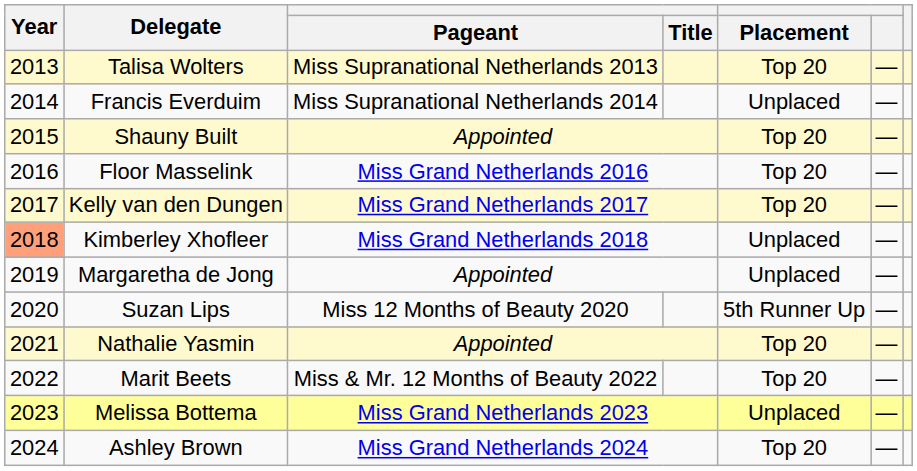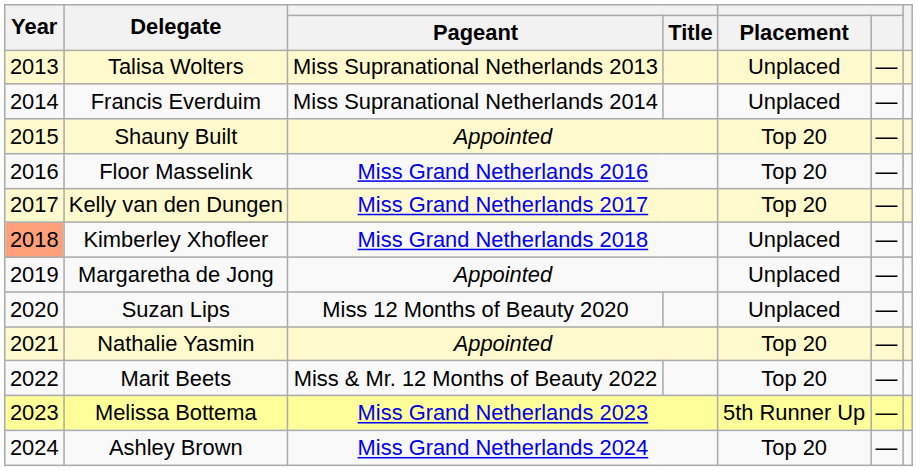Talisa Wolters | Placement: Top 20 -> Unplaced
Suzan Lips | Placement: 5th Runner Up -> Unplaced
Melissa Bottema | Placement: Unplaced -> 5th Runner Up
